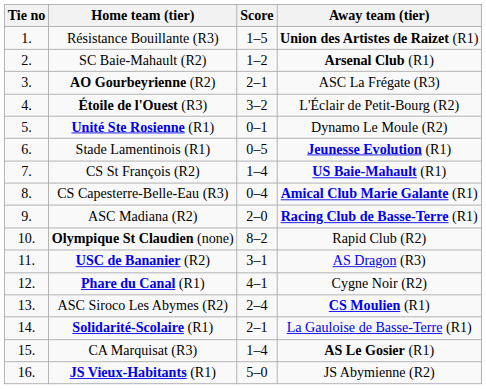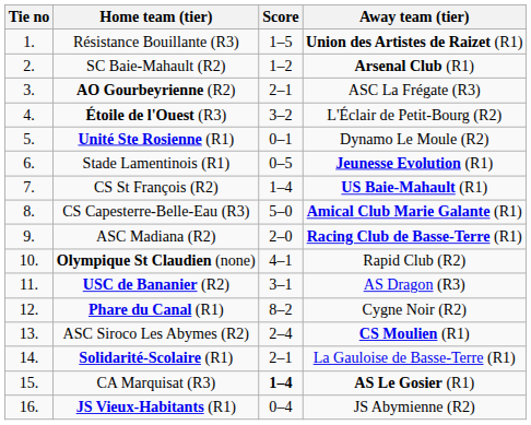CS Capesterre-Belle-Eau (R3) | Score: 0–4 -> 5–0
Olympique St Claudien (none) | Score: 8–2 -> 4–1
Phare du Canal (R1) | Score: 4–1 -> 8–2
CA Marquisat (R3) | Score: normal -> bold
JS Vieux-Habitants (R1) | Score: 5–0 -> 0–4
